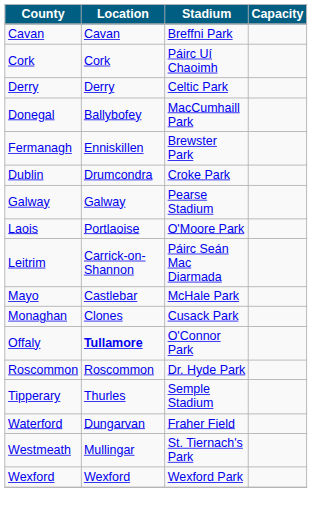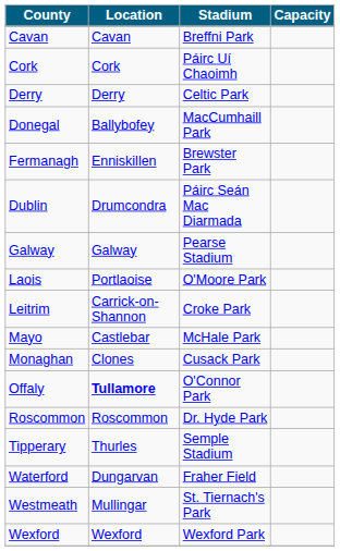Dublin | Stadium: Croke Park -> Páirc Seán Mac Diarmada
Leitrim | Stadium: Páirc Seán Mac Diarmada -> Croke Park
